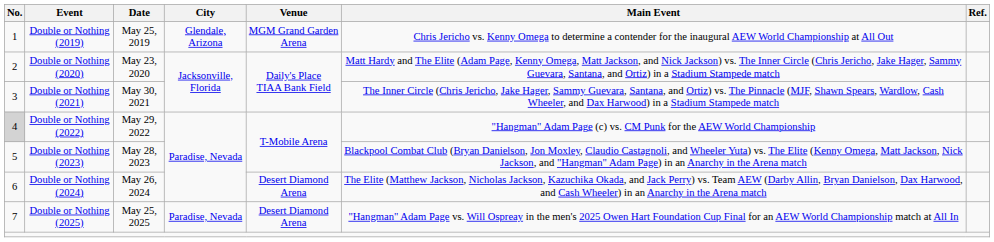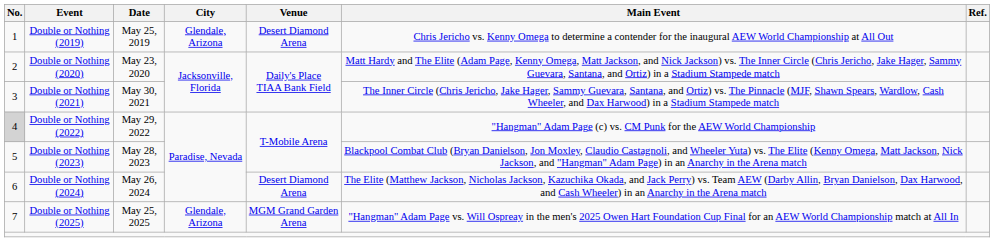Double or Nothing (2019) | Venue: MGM Grand Garden Arena -> Desert Diamond Arena
Double or Nothing (2025) | City: Paradise, Nevada -> Glendale, Arizona
Double or Nothing (2025) | Venue: Desert Diamond Arena -> MGM Grand Garden Arena
